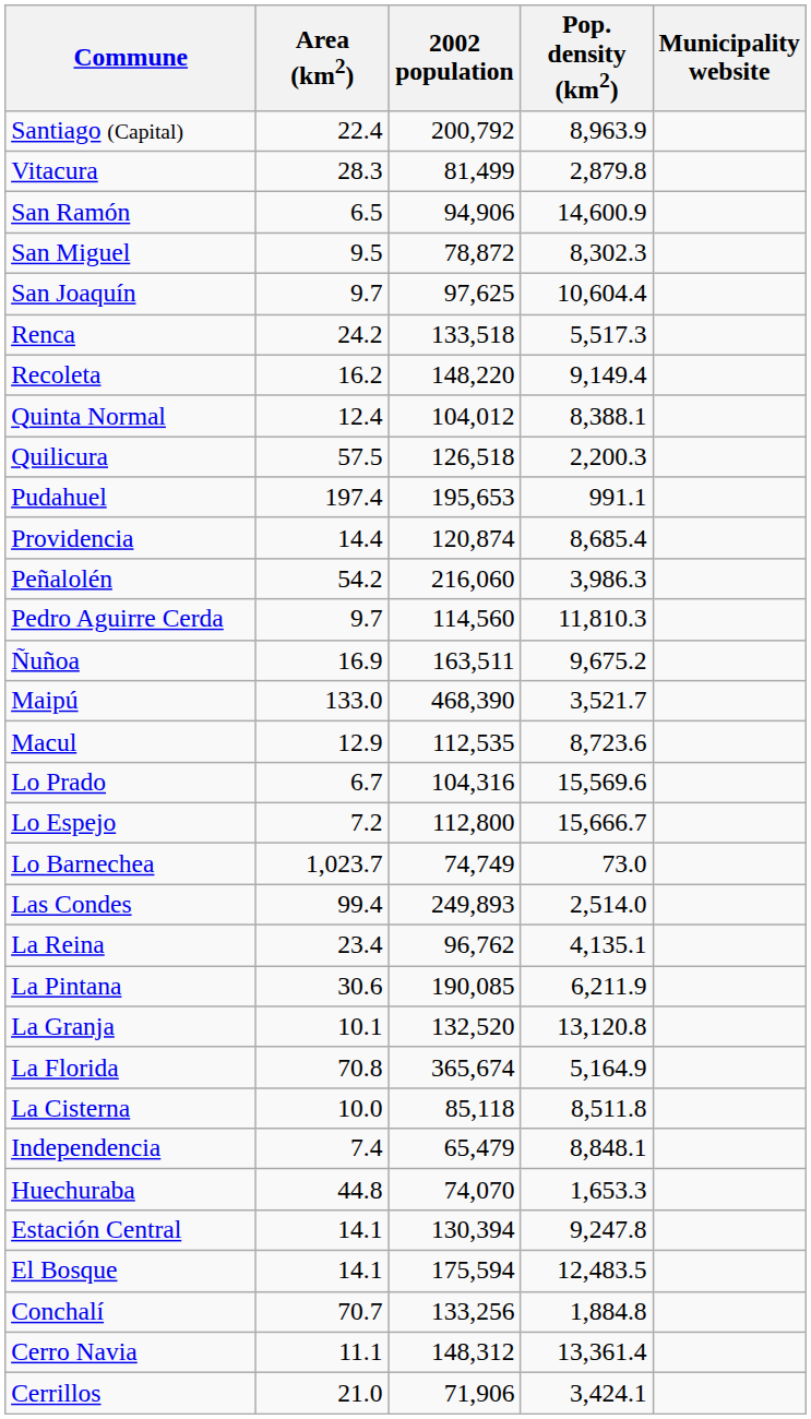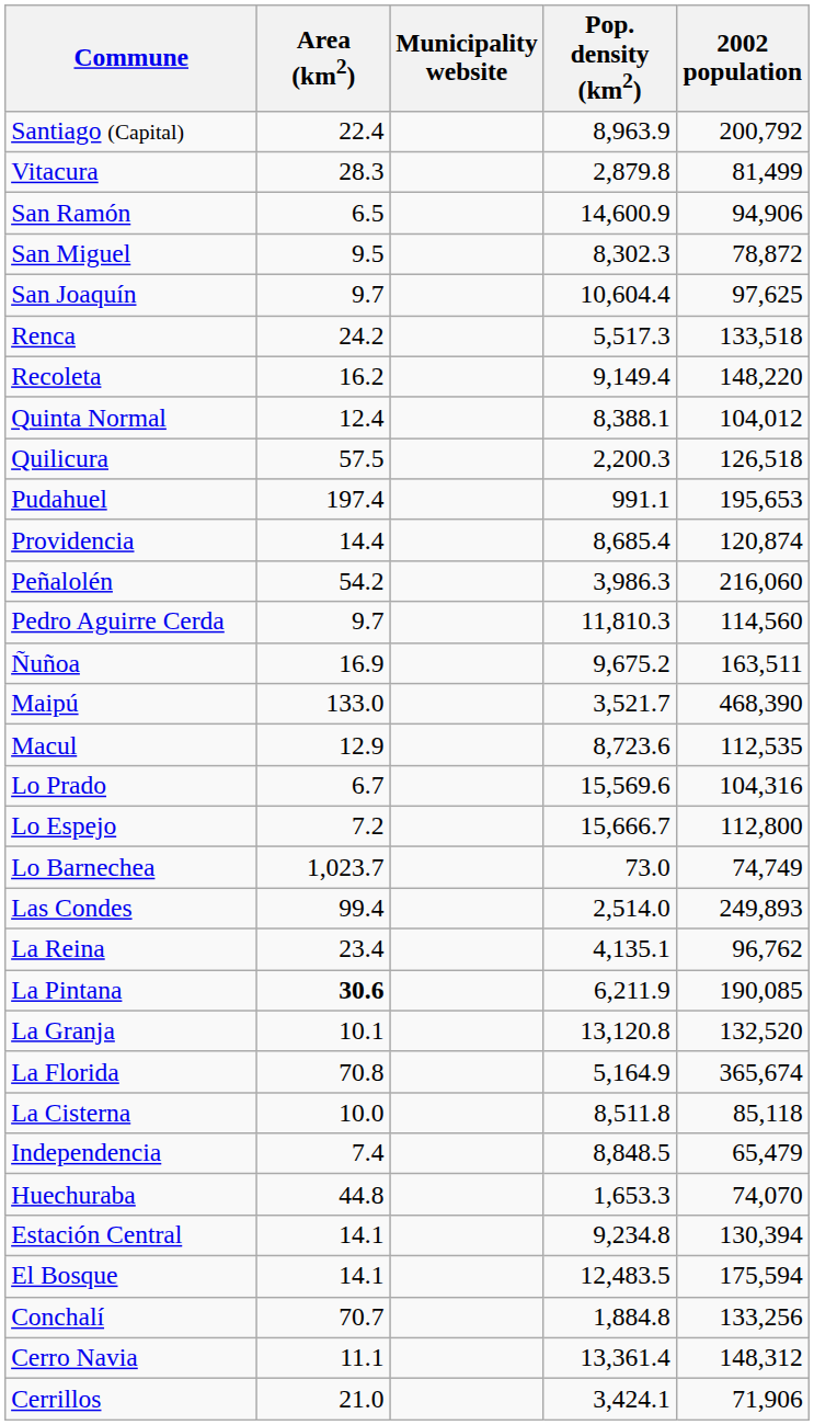columns swapped: 2002 population <-> Municipality website
La Pintana | Area (km2): normal -> bold
Independencia | Pop. density (km2): 8,848.1 -> 8,848.5
Estación Central | Pop. density (km2): 9,247.8 -> 9,234.8
